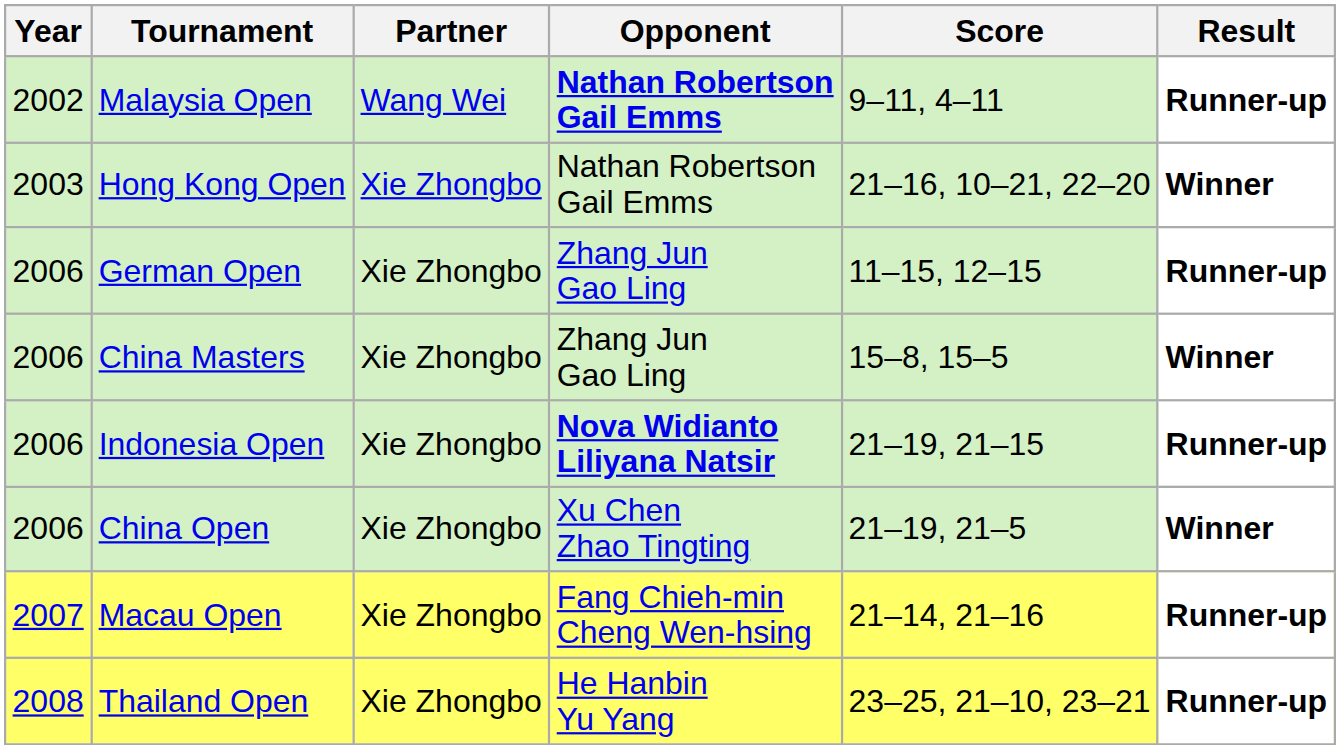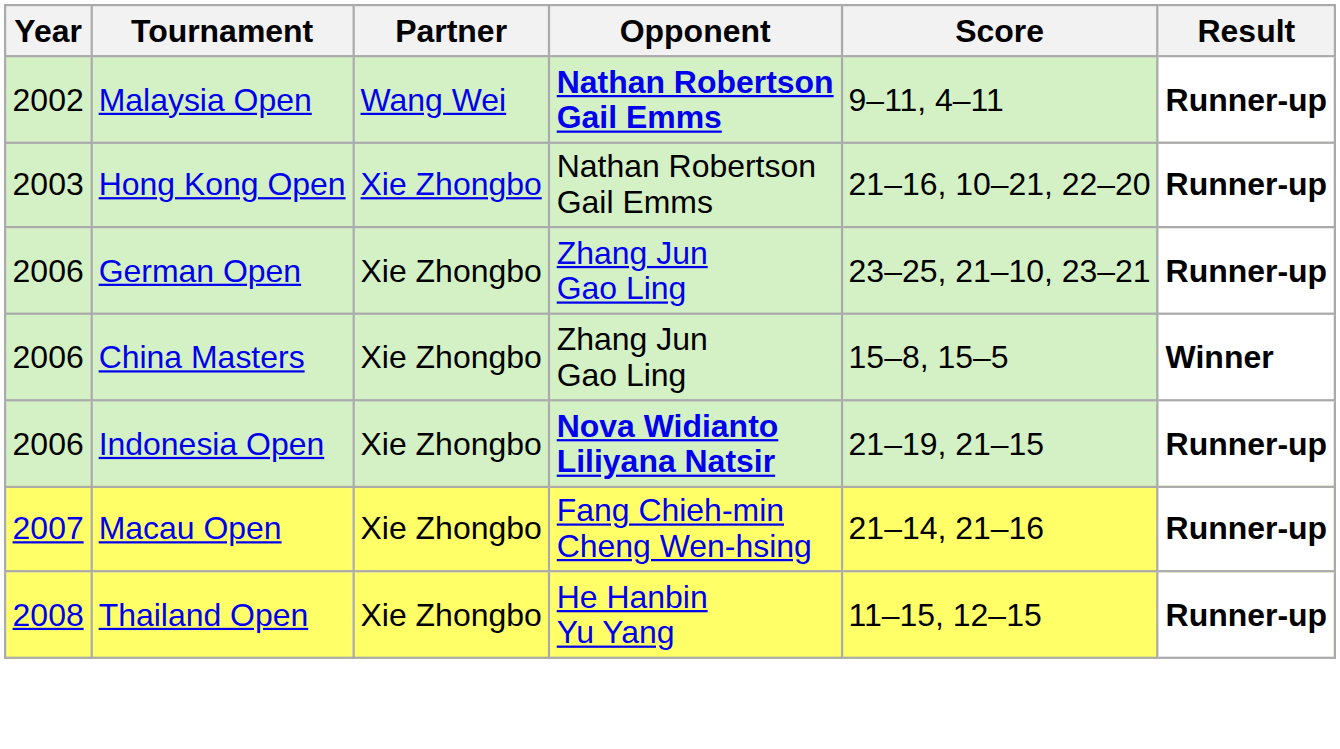Hong Kong Open | Result: Winner -> Runner-up
German Open | Score: 11–15, 12–15 -> 23–25, 21–10, 23–21
- row: 2006 | China Open | Xie Zhongbo | Xu Chen Zhao Tingting | 21–19, 21–5 | Winner
Thailand Open | Score: 23–25, 21–10, 23–21 -> 11–15, 12–15
